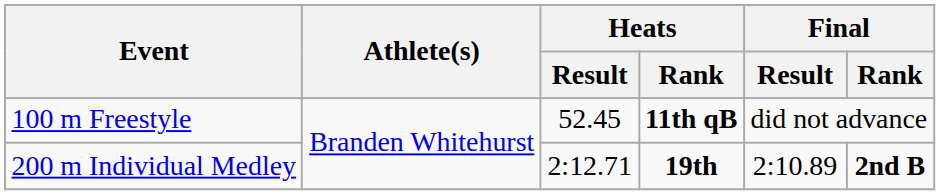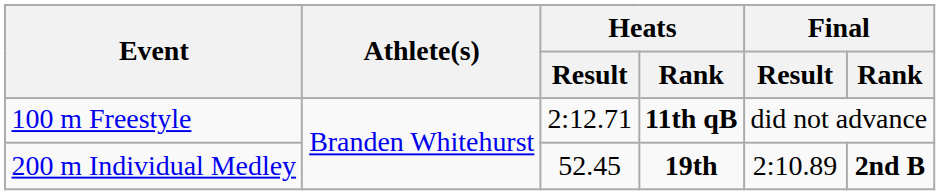100 m Freestyle | Heats / Result: 52.45 -> 2:12.71
200 m Individual Medley | Heats / Result: 2:12.71 -> 52.45
